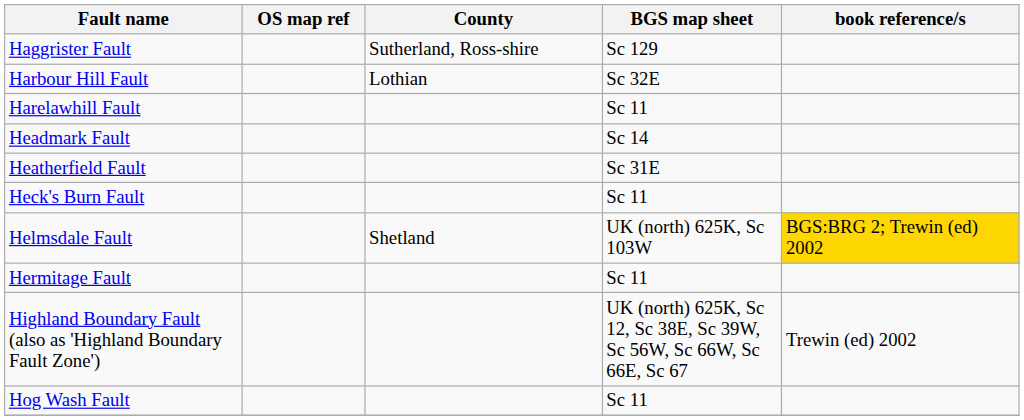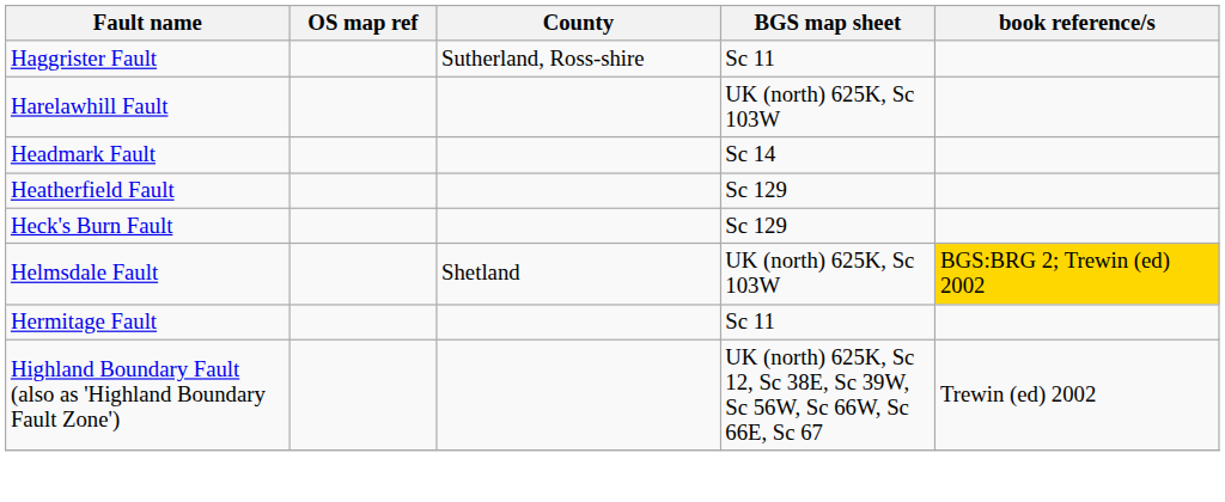Haggrister Fault | BGS map sheet: Sc 129 -> Sc 11
- row: Harbour Hill Fault | Lothian | Sc 32E
Harelawhill Fault | BGS map sheet: Sc 11 -> UK (north) 625K, Sc 103W
Heatherfield Fault | BGS map sheet: Sc 31E -> Sc 129
Heck's Burn Fault | BGS map sheet: Sc 11 -> Sc 129
- row: Hog Wash Fault | Sc 11
